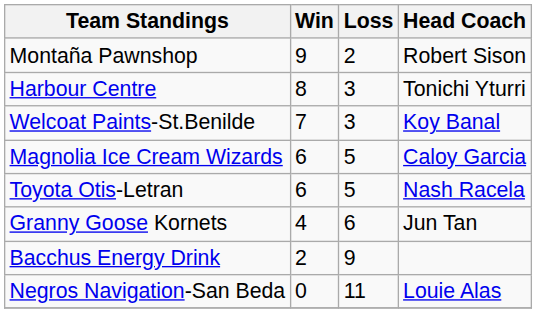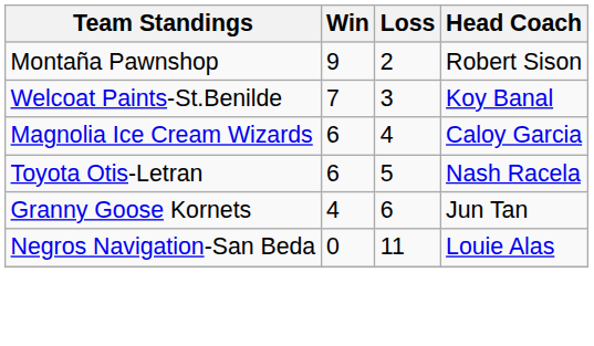- row: Harbour Centre | 8 | 3 | Tonichi Yturri
Magnolia Ice Cream Wizards | Loss: 5 -> 4
- row: Bacchus Energy Drink | 2 | 9
